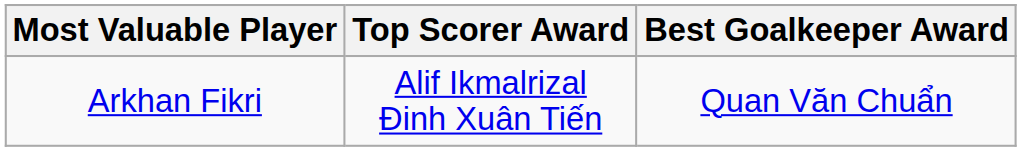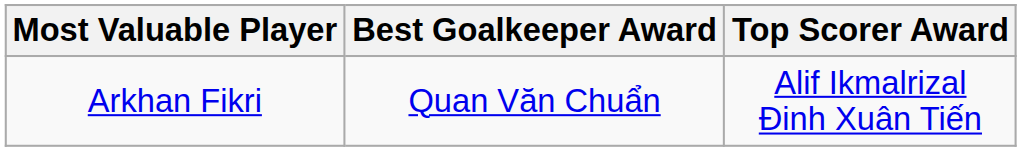columns swapped: Top Scorer Award <-> Best Goalkeeper Award
